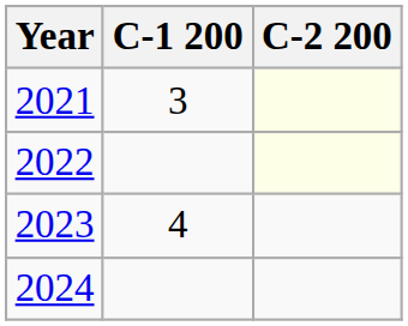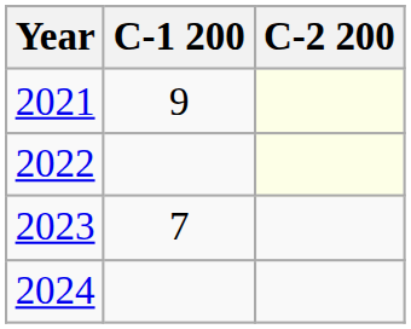2021 | C-1 200: 3 -> 9
2023 | C-1 200: 4 -> 7
